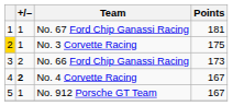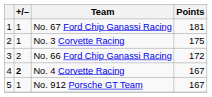No. 3 Corvette Racing | column 1: gold background -> no background
No. 66 Ford Chip Ganassi Racing | Points: 173 -> 172
